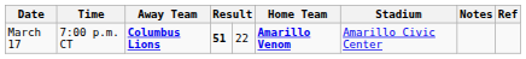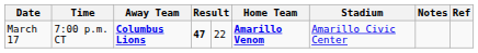March 17 | column 4: 51 -> 47
